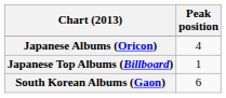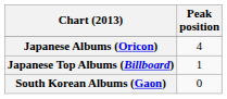South Korean Albums (Gaon) | Peak position: 6 -> 0
